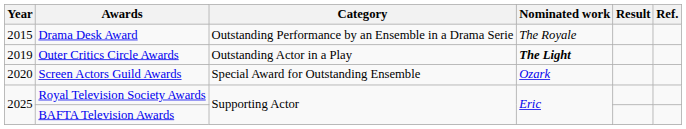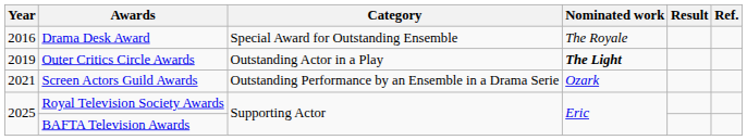Drama Desk Award | Year: 2015 -> 2016
Drama Desk Award | Category: Outstanding Performance by an Ensemble in a Drama Serie -> Special Award for Outstanding Ensemble
Screen Actors Guild Awards | Year: 2020 -> 2021
Screen Actors Guild Awards | Category: Special Award for Outstanding Ensemble -> Outstanding Performance by an Ensemble in a Drama Serie
